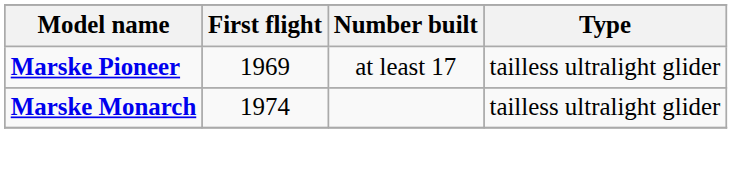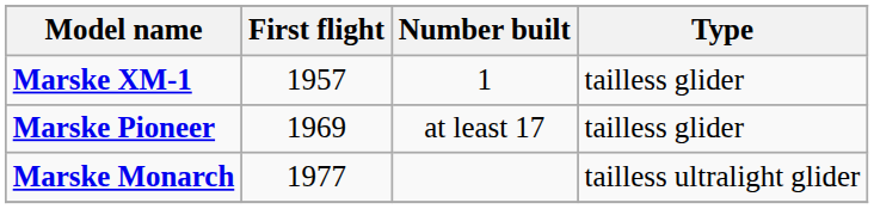+ row: Marske XM-1 | 1957 | 1 | tailless glider
Marske Pioneer | Type: tailless ultralight glider -> tailless glider
Marske Monarch | First flight: 1974 -> 1977
